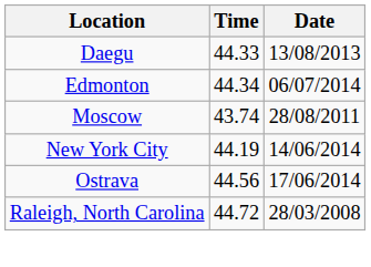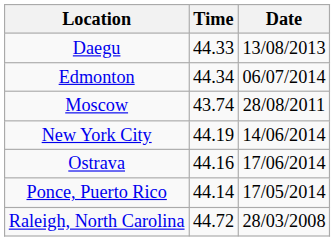Ostrava | Time: 44.56 -> 44.16
+ row: Ponce, Puerto Rico | 44.14 | 17/05/2014
